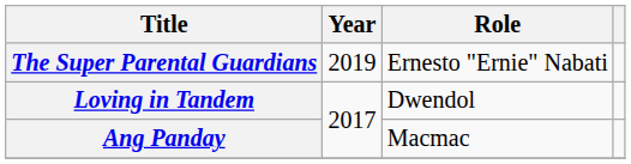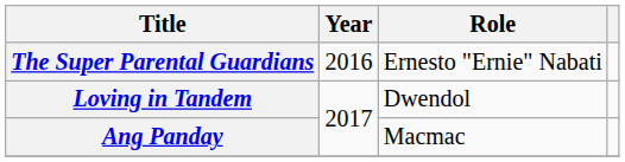The Super Parental Guardians | Year: 2019 -> 2016
